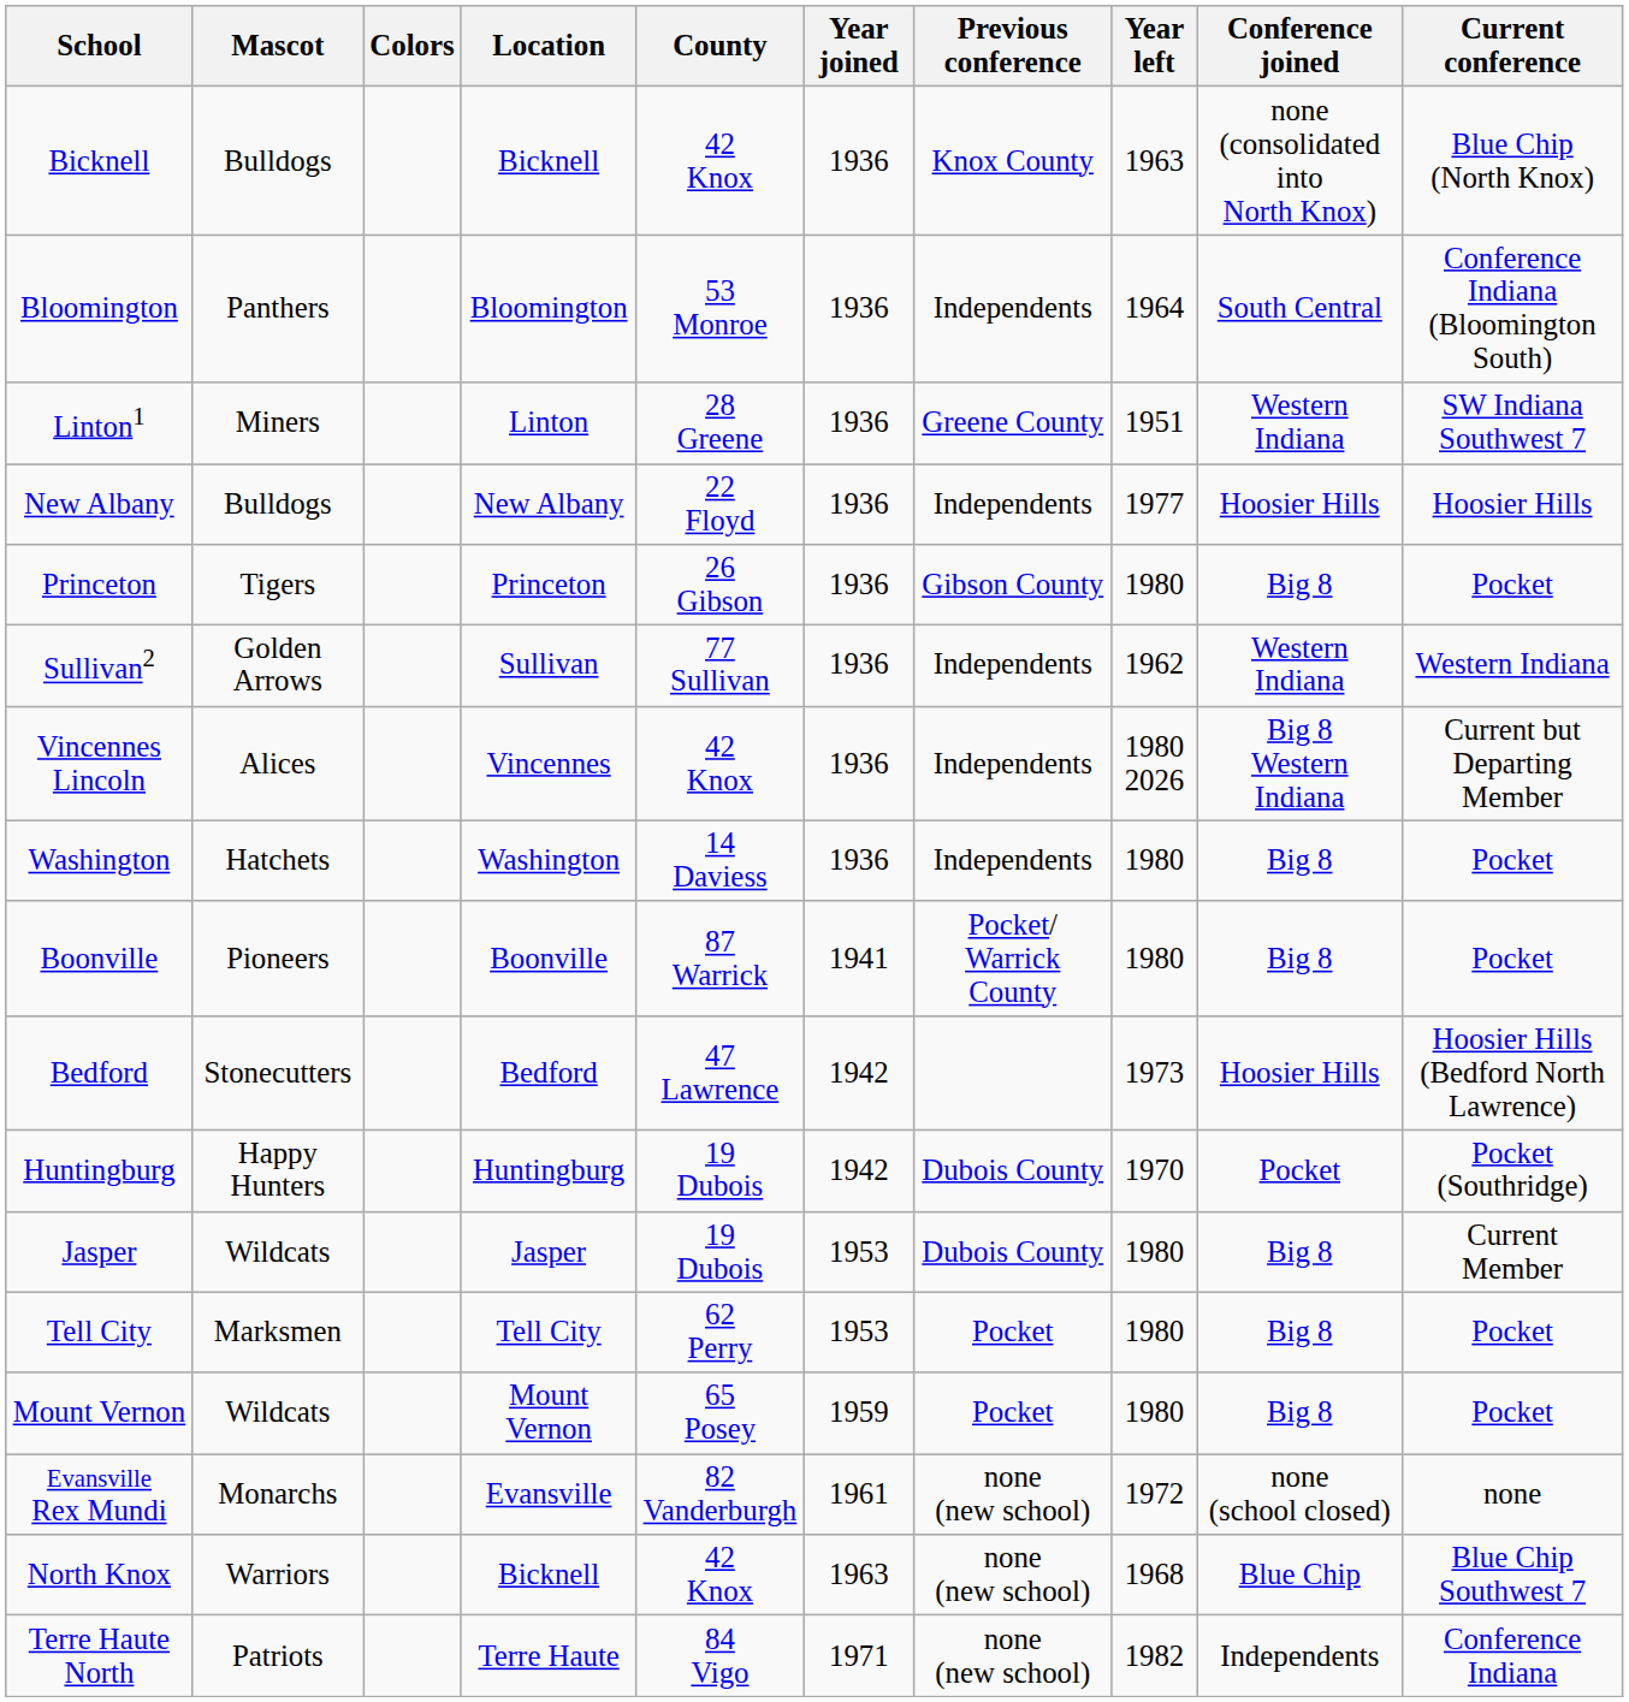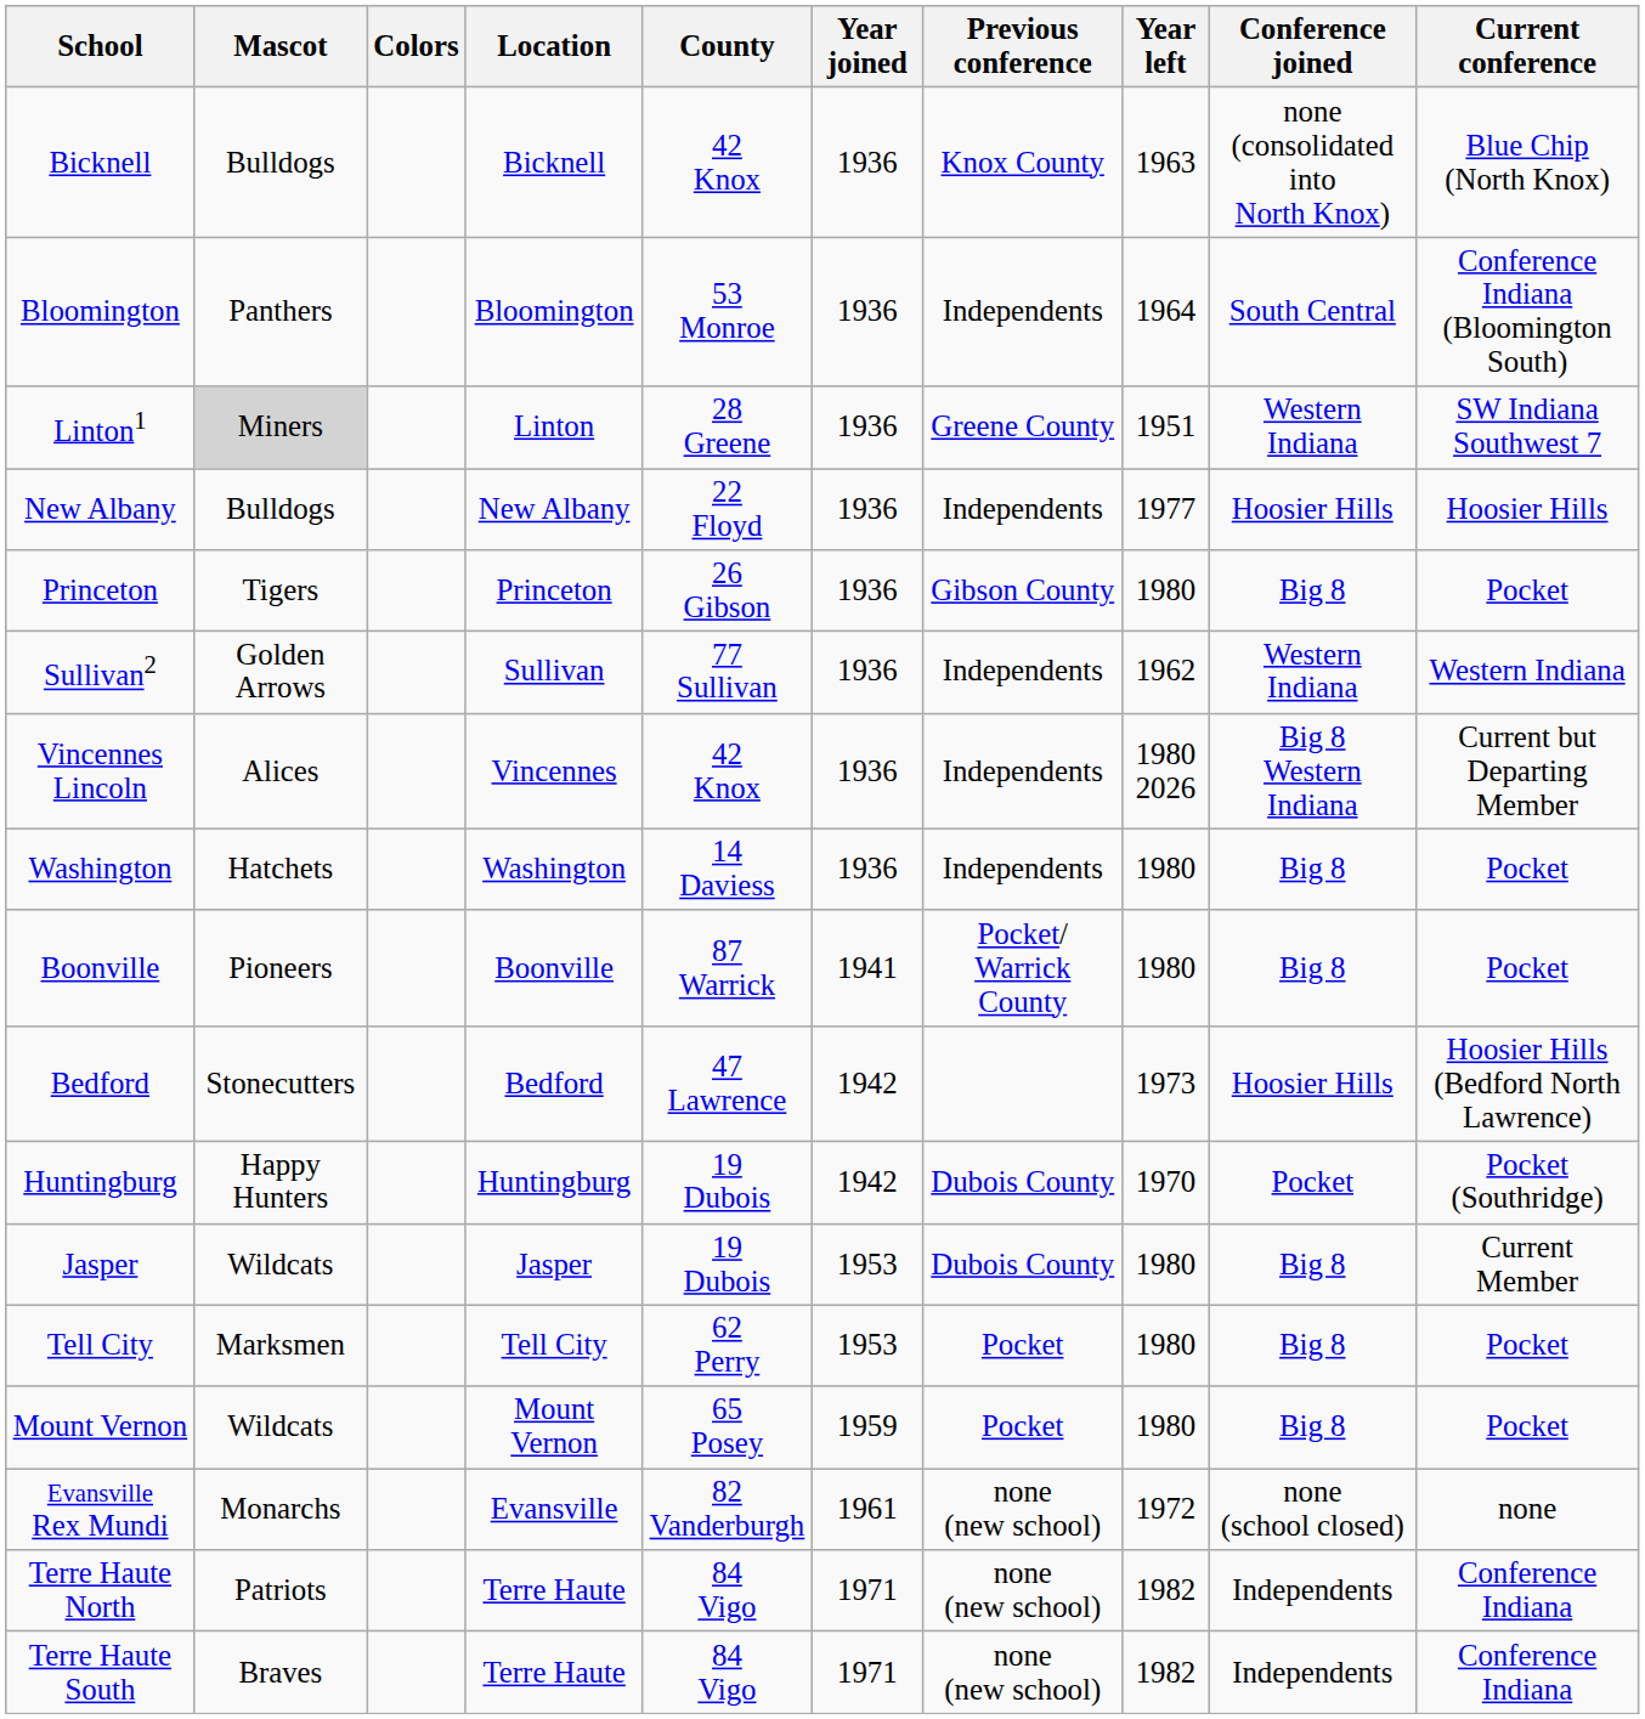Linton1 | Mascot: no background -> lightgrey background
- row: North Knox | Warriors | Bicknell | 42 Knox | 1963 | none (new school) | 1968 | Blue Chip | Blue Chip Southwest 7
+ row: Terre Haute South | Braves | Terre Haute | 84 Vigo | 1971 | none (new school) | 1982 | Independents | Conference Indiana
